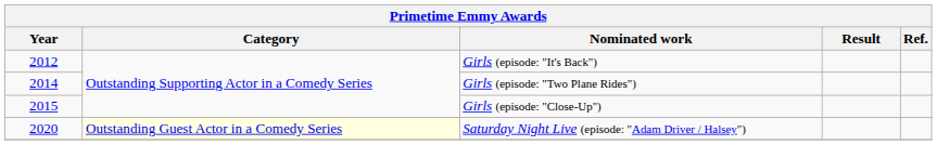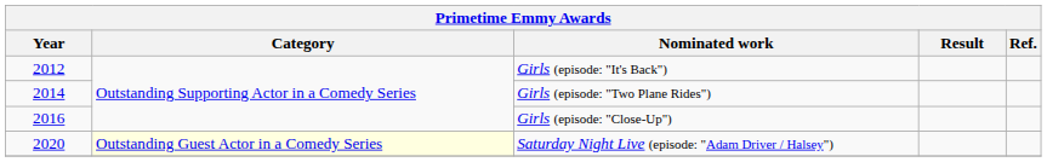Girls (episode: "Close-Up") | Year: 2015 -> 2016
